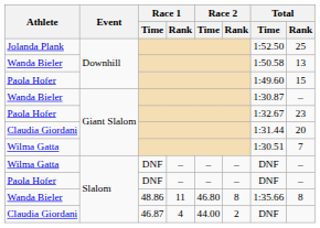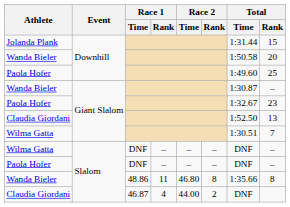Jolanda Plank | Total / Time: 1:52.50 -> 1:31.44
Jolanda Plank | Total / Rank: 25 -> 15
Wanda Bieler / Downhill | Total / Rank: 13 -> 20
Paola Hofer / Downhill | Total / Rank: 15 -> 25
Claudia Giordani / Giant Slalom | Total / Time: 1:31.44 -> 1:52.50
Claudia Giordani / Giant Slalom | Total / Rank: 20 -> 13
